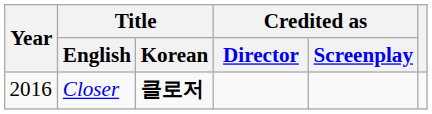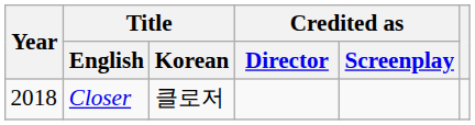Closer | Year: 2016 -> 2018
Closer | Title / Korean: bold -> normal
